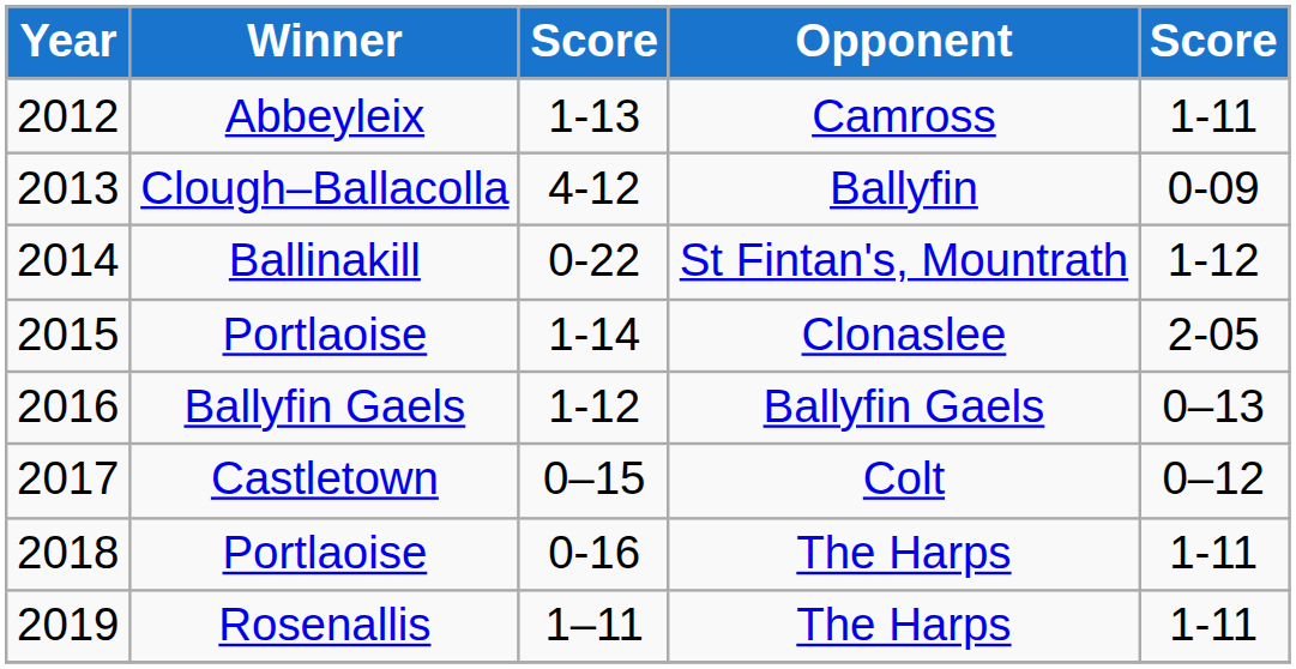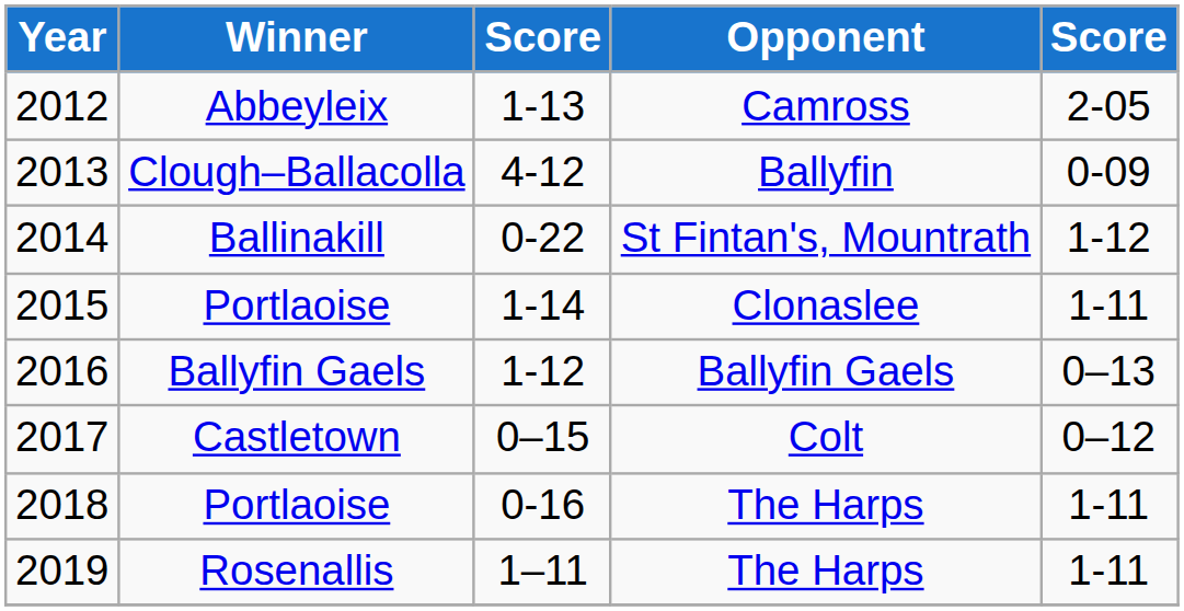2012 | column 5: 1-11 -> 2-05
2015 | column 5: 2-05 -> 1-11
